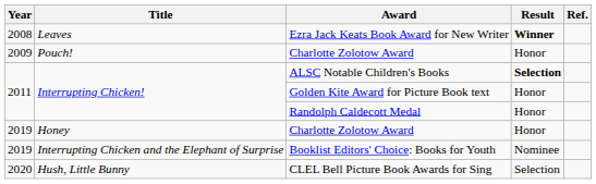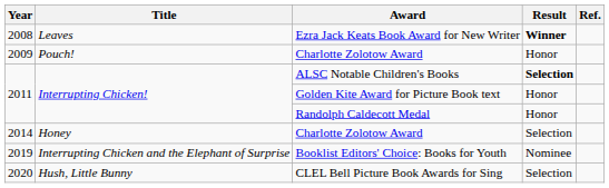Honey / Charlotte Zolotow Award | Year: 2019 -> 2014
Honey / Charlotte Zolotow Award | Result: Honor -> Selection
